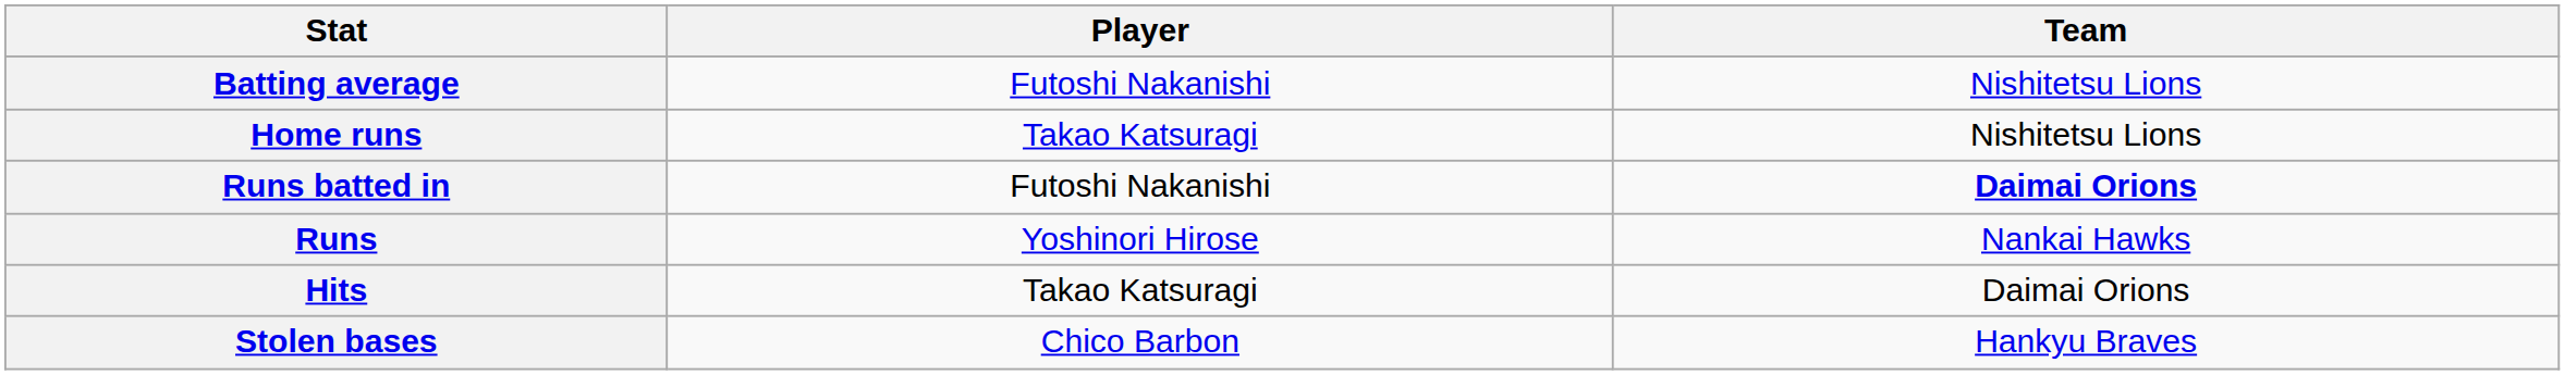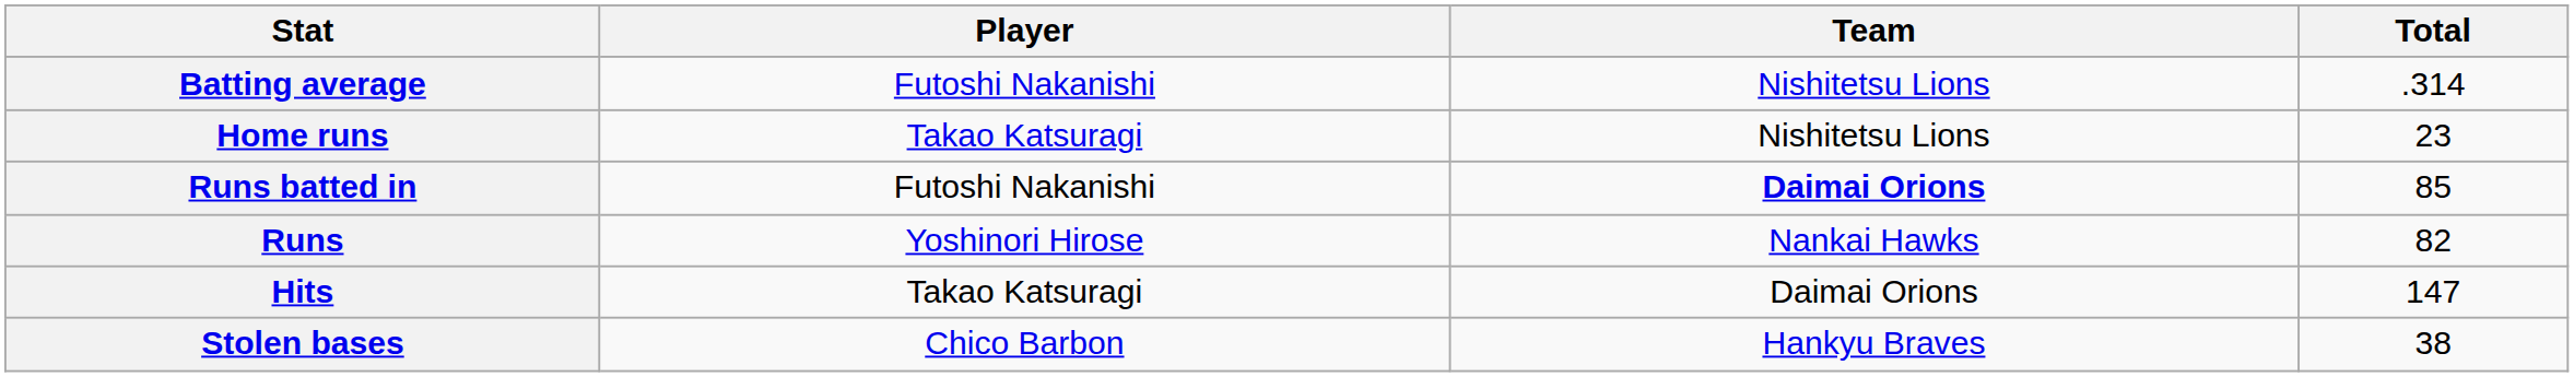+ column: Total | .314 | 23 | 85 | 82 | 147 | 38
